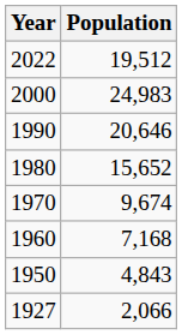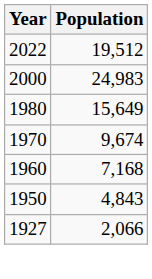- row: 1990 | 20,646
1980 | Population: 15,652 -> 15,649
